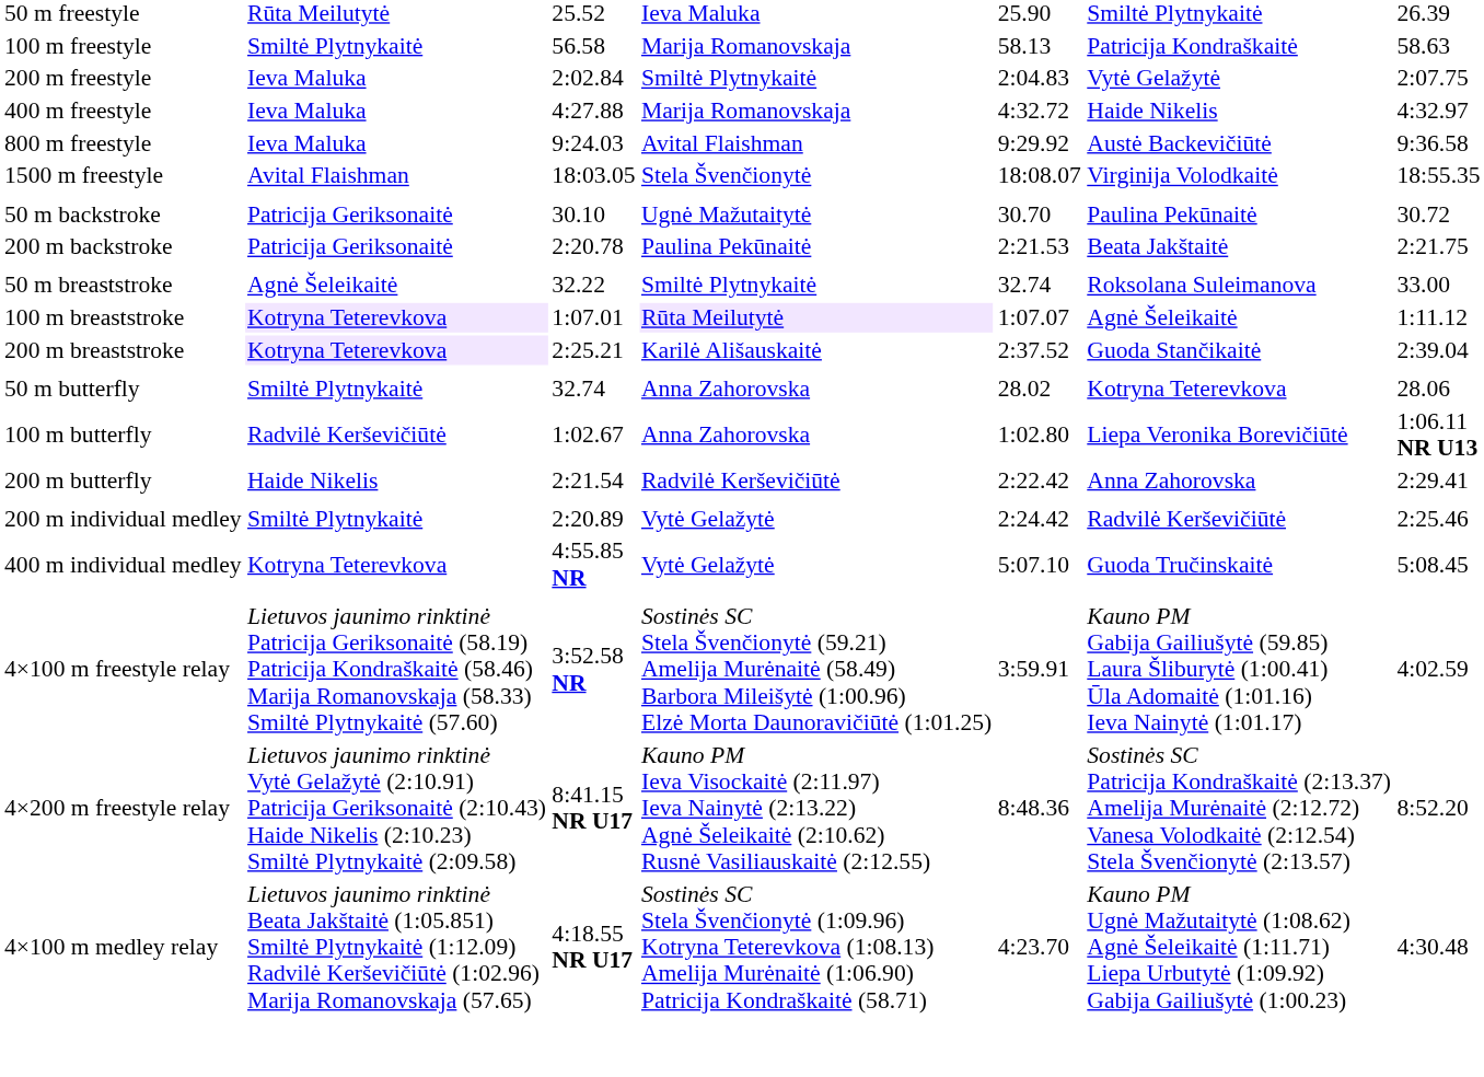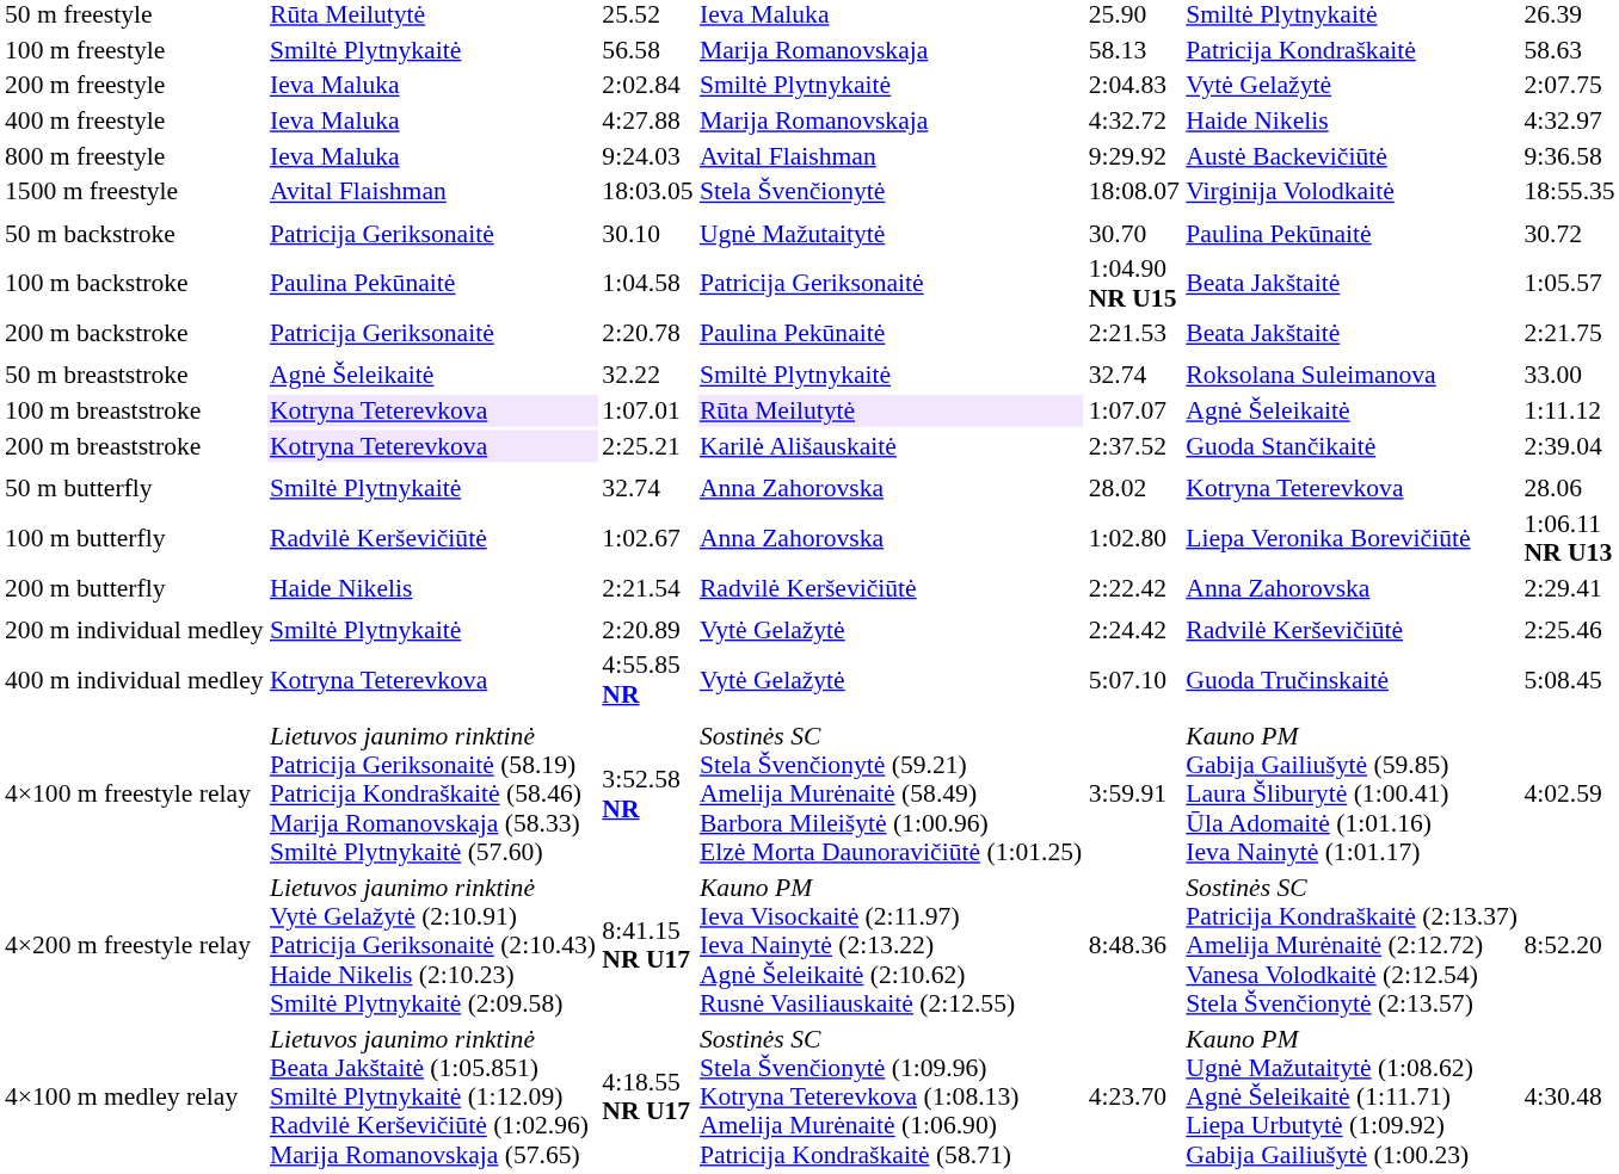+ row: 100 m backstroke | Paulina Pekūnaitė | 1:04.58 | Patricija Geriksonaitė | 1:04.90 NR U15 | Beata Jakštaitė | 1:05.57
